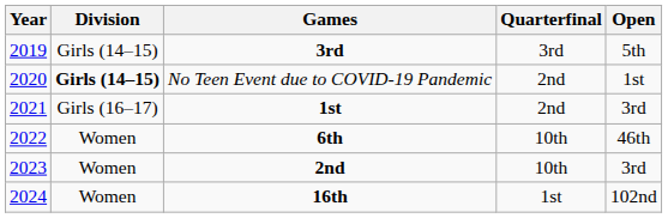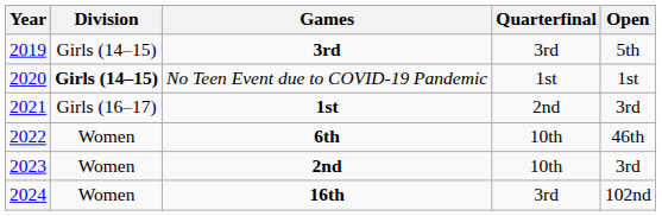No Teen Event due to COVID-19 Pandemic | Quarterfinal: 2nd -> 1st
16th | Quarterfinal: 1st -> 3rd
